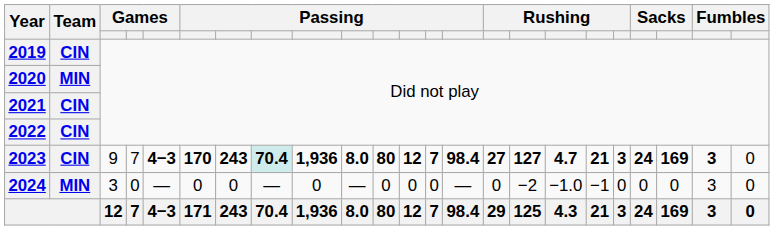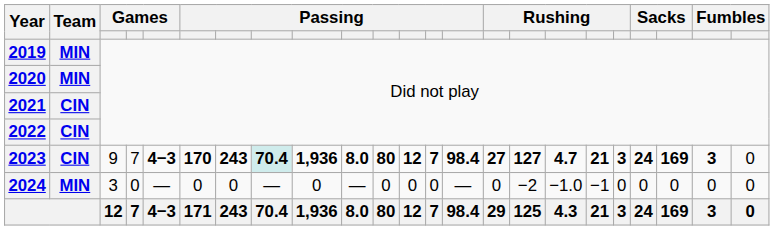2019 | Team: CIN -> MIN
2024 | column 22: 3 -> 0
